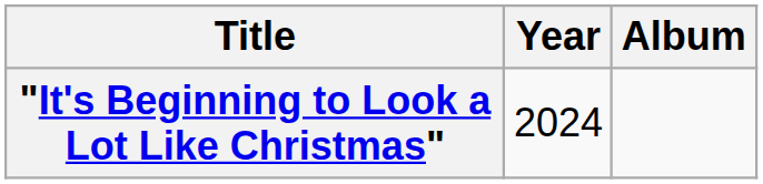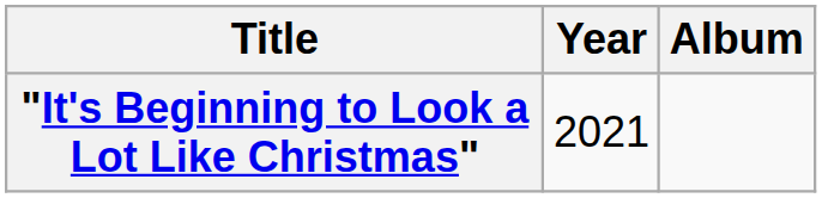"It's Beginning to Look a Lot Like Christmas" | Year: 2024 -> 2021
